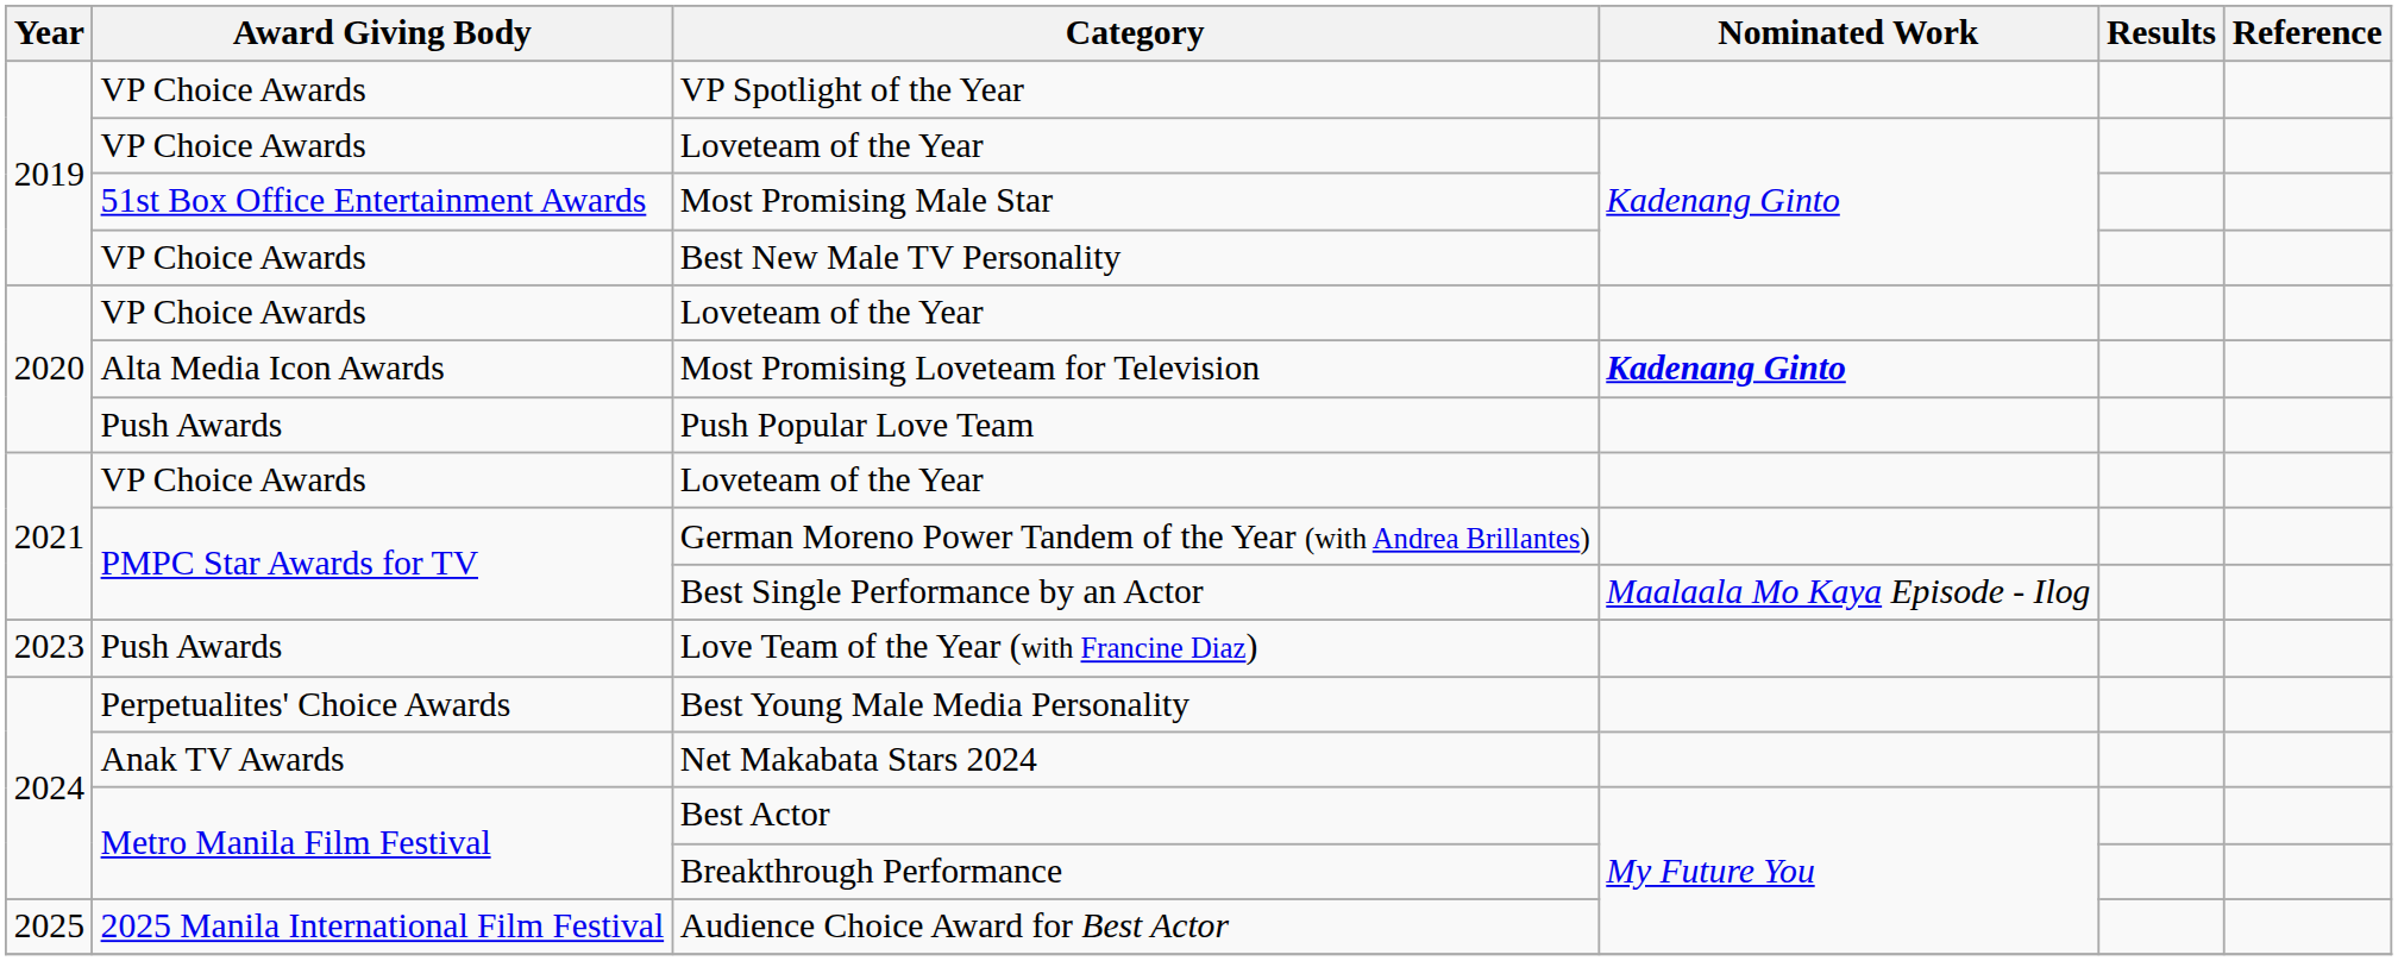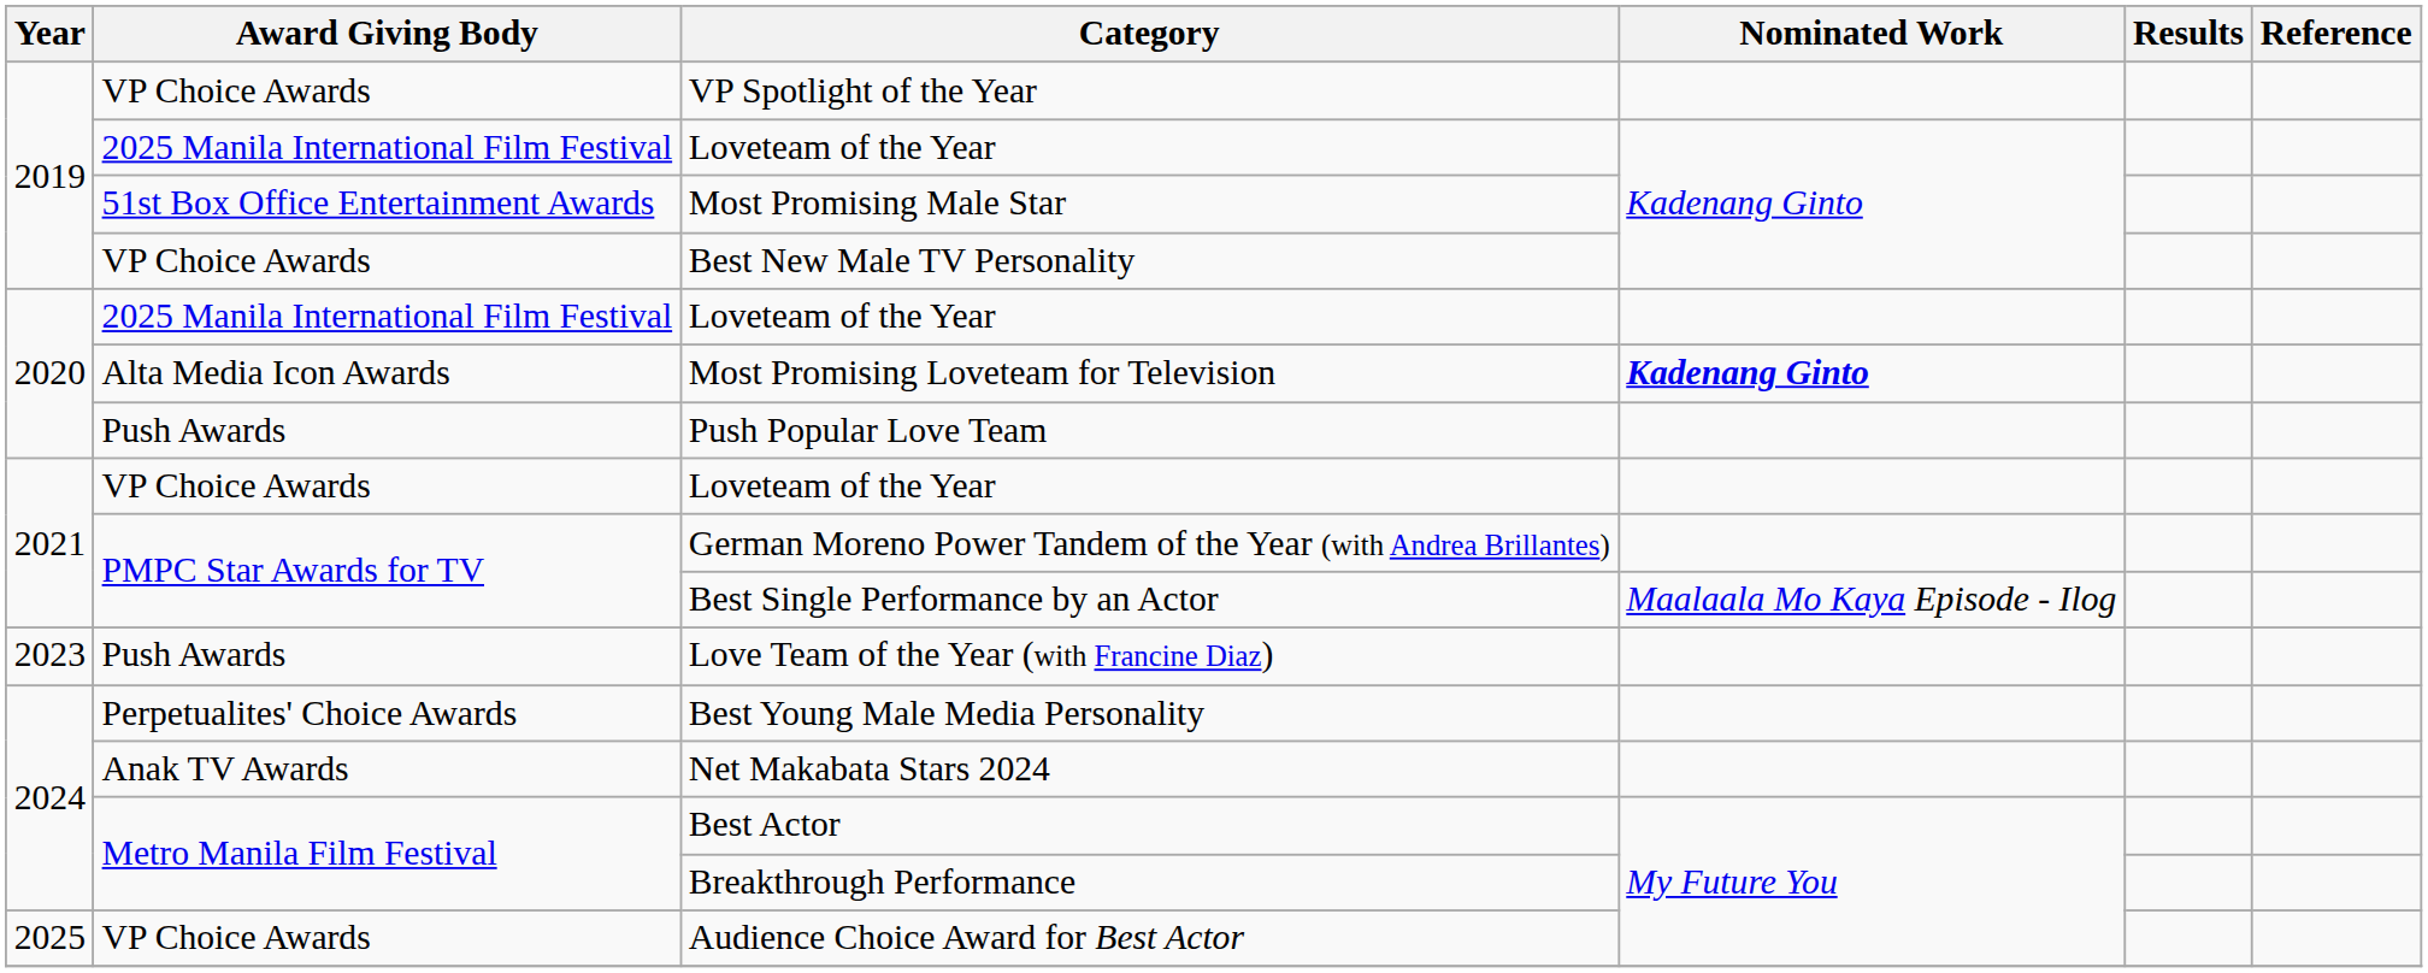2019 / Loveteam of the Year | Award Giving Body: VP Choice Awards -> 2025 Manila International Film Festival
2020 / Loveteam of the Year | Award Giving Body: VP Choice Awards -> 2025 Manila International Film Festival
Audience Choice Award for Best Actor | Award Giving Body: 2025 Manila International Film Festival -> VP Choice Awards
